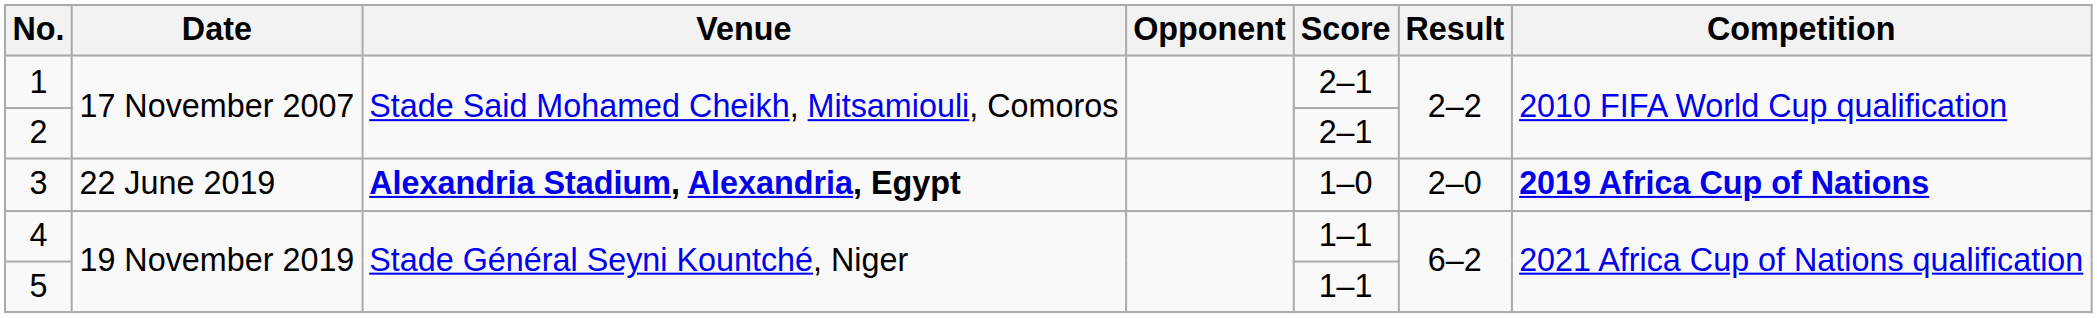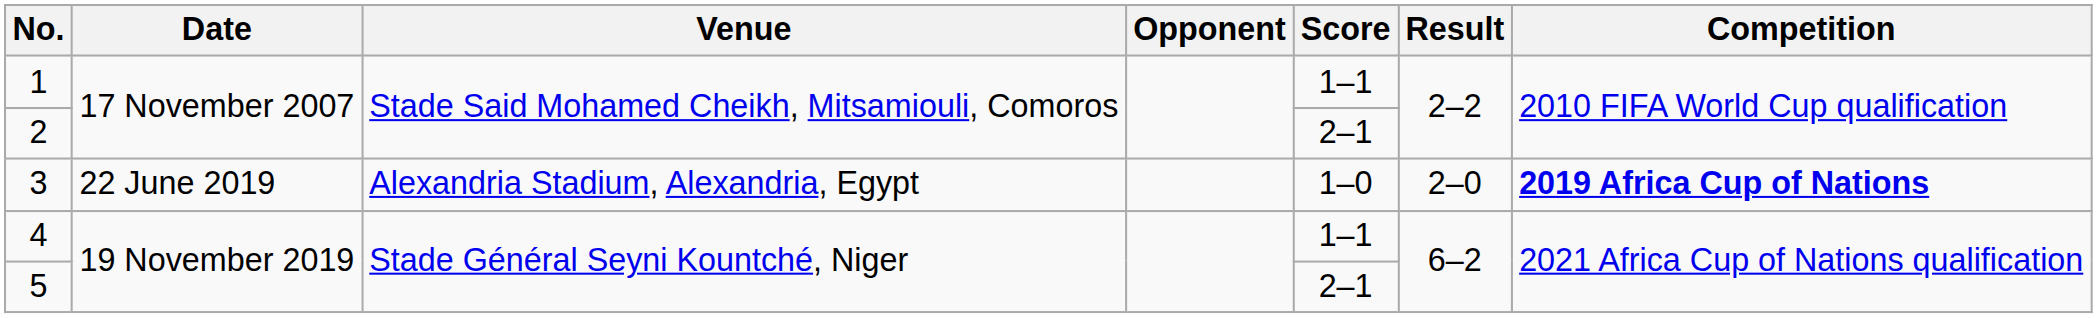1 | Score: 2–1 -> 1–1
3 | Venue: bold -> normal
5 | Score: 1–1 -> 2–1
